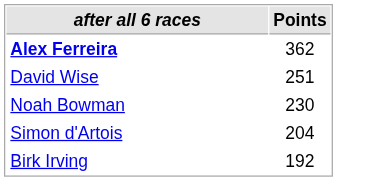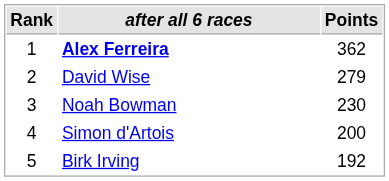+ column: Rank | 1 | 2 | 3 | 4 | 5
David Wise | Points: 251 -> 279
Simon d'Artois | Points: 204 -> 200
